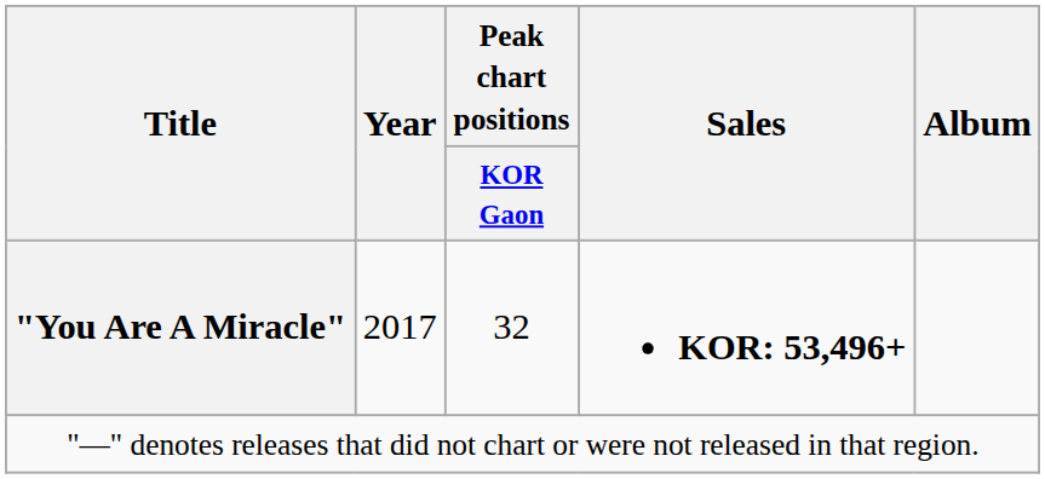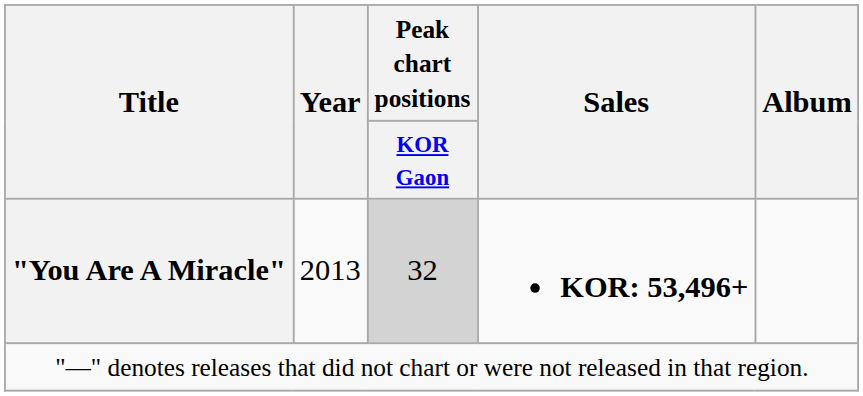"You Are A Miracle" | Year: 2017 -> 2013
"You Are A Miracle" | Peak chart positions / KOR Gaon: no background -> lightgrey background
